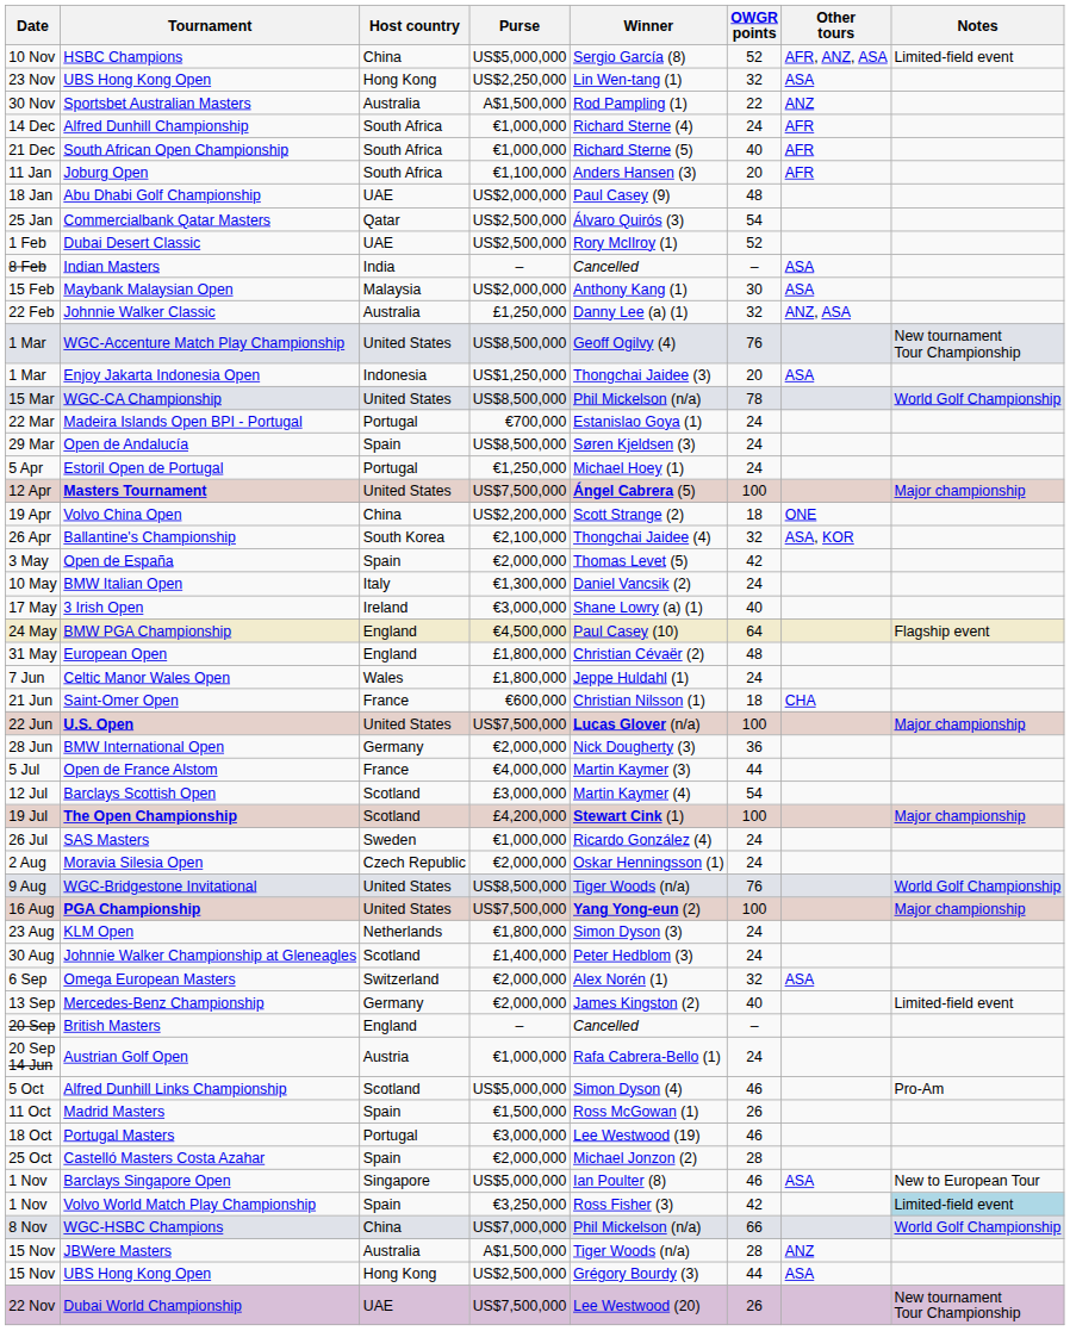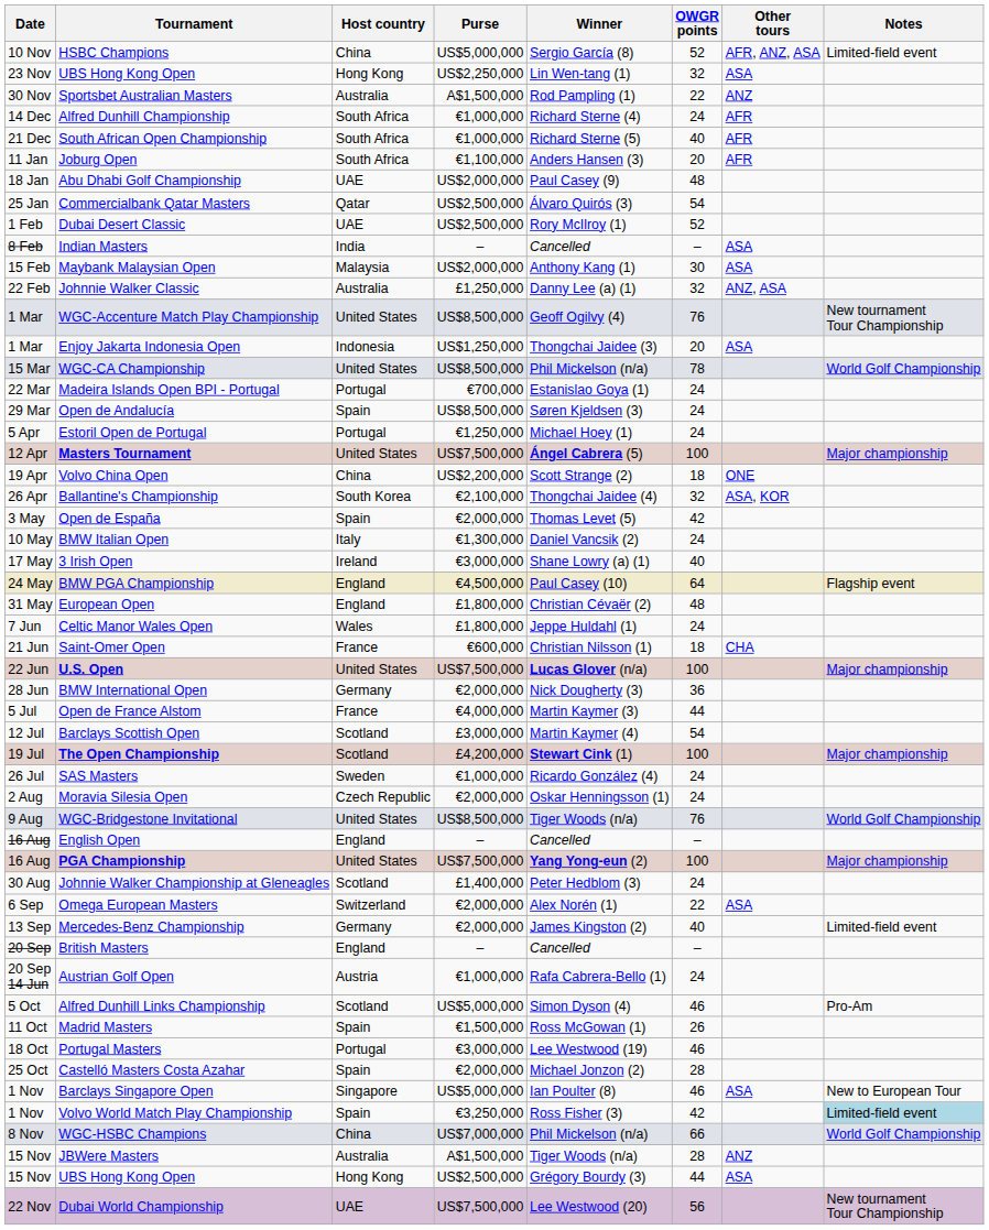+ row: 16 Aug | English Open | England | – | Cancelled | –
- row: 23 Aug | KLM Open | Netherlands | €1,800,000 | Simon Dyson (3) | 24
Omega European Masters | OWGR points: 32 -> 22
Dubai World Championship | OWGR points: 26 -> 56
